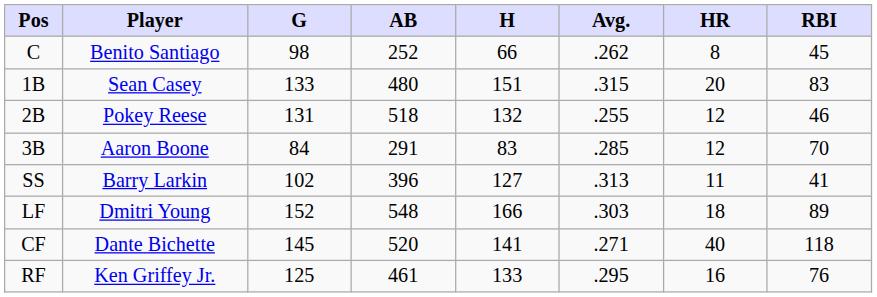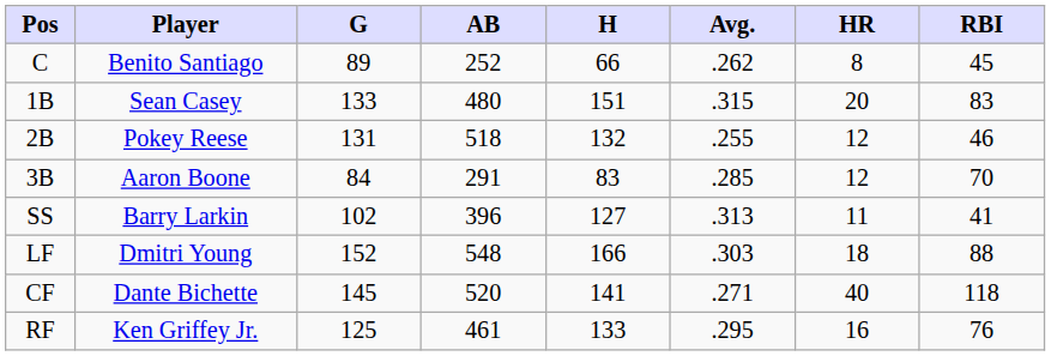C | G: 98 -> 89
LF | RBI: 89 -> 88
